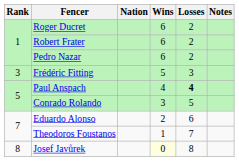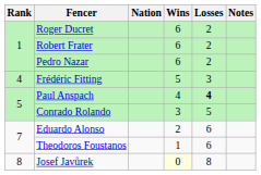Frédéric Fitting | Rank: 3 -> 4
Theodoros Foustanos | Losses: 7 -> 6
